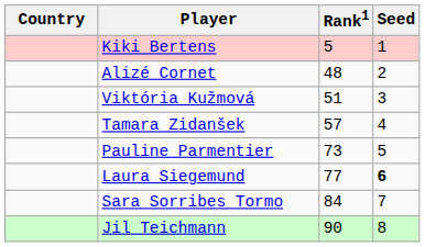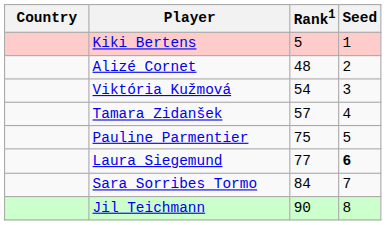Viktória Kužmová | Rank1: 51 -> 54
Pauline Parmentier | Rank1: 73 -> 75
